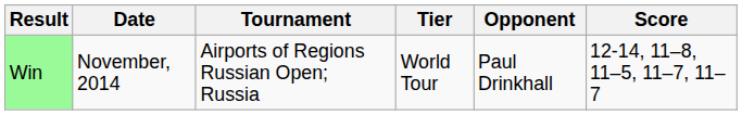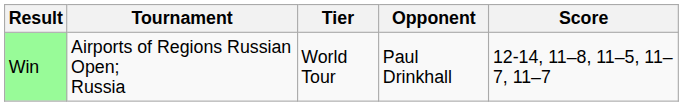- column: Date | November, 2014
